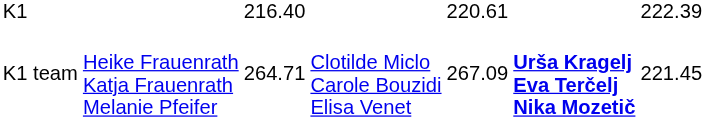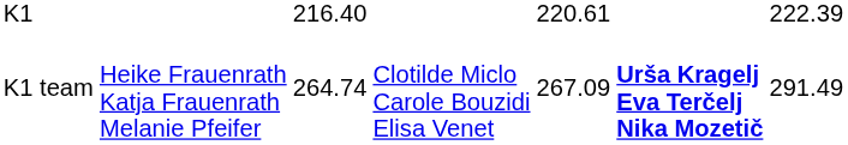K1 team | column 3: 264.71 -> 264.74
K1 team | column 7: 221.45 -> 291.49
